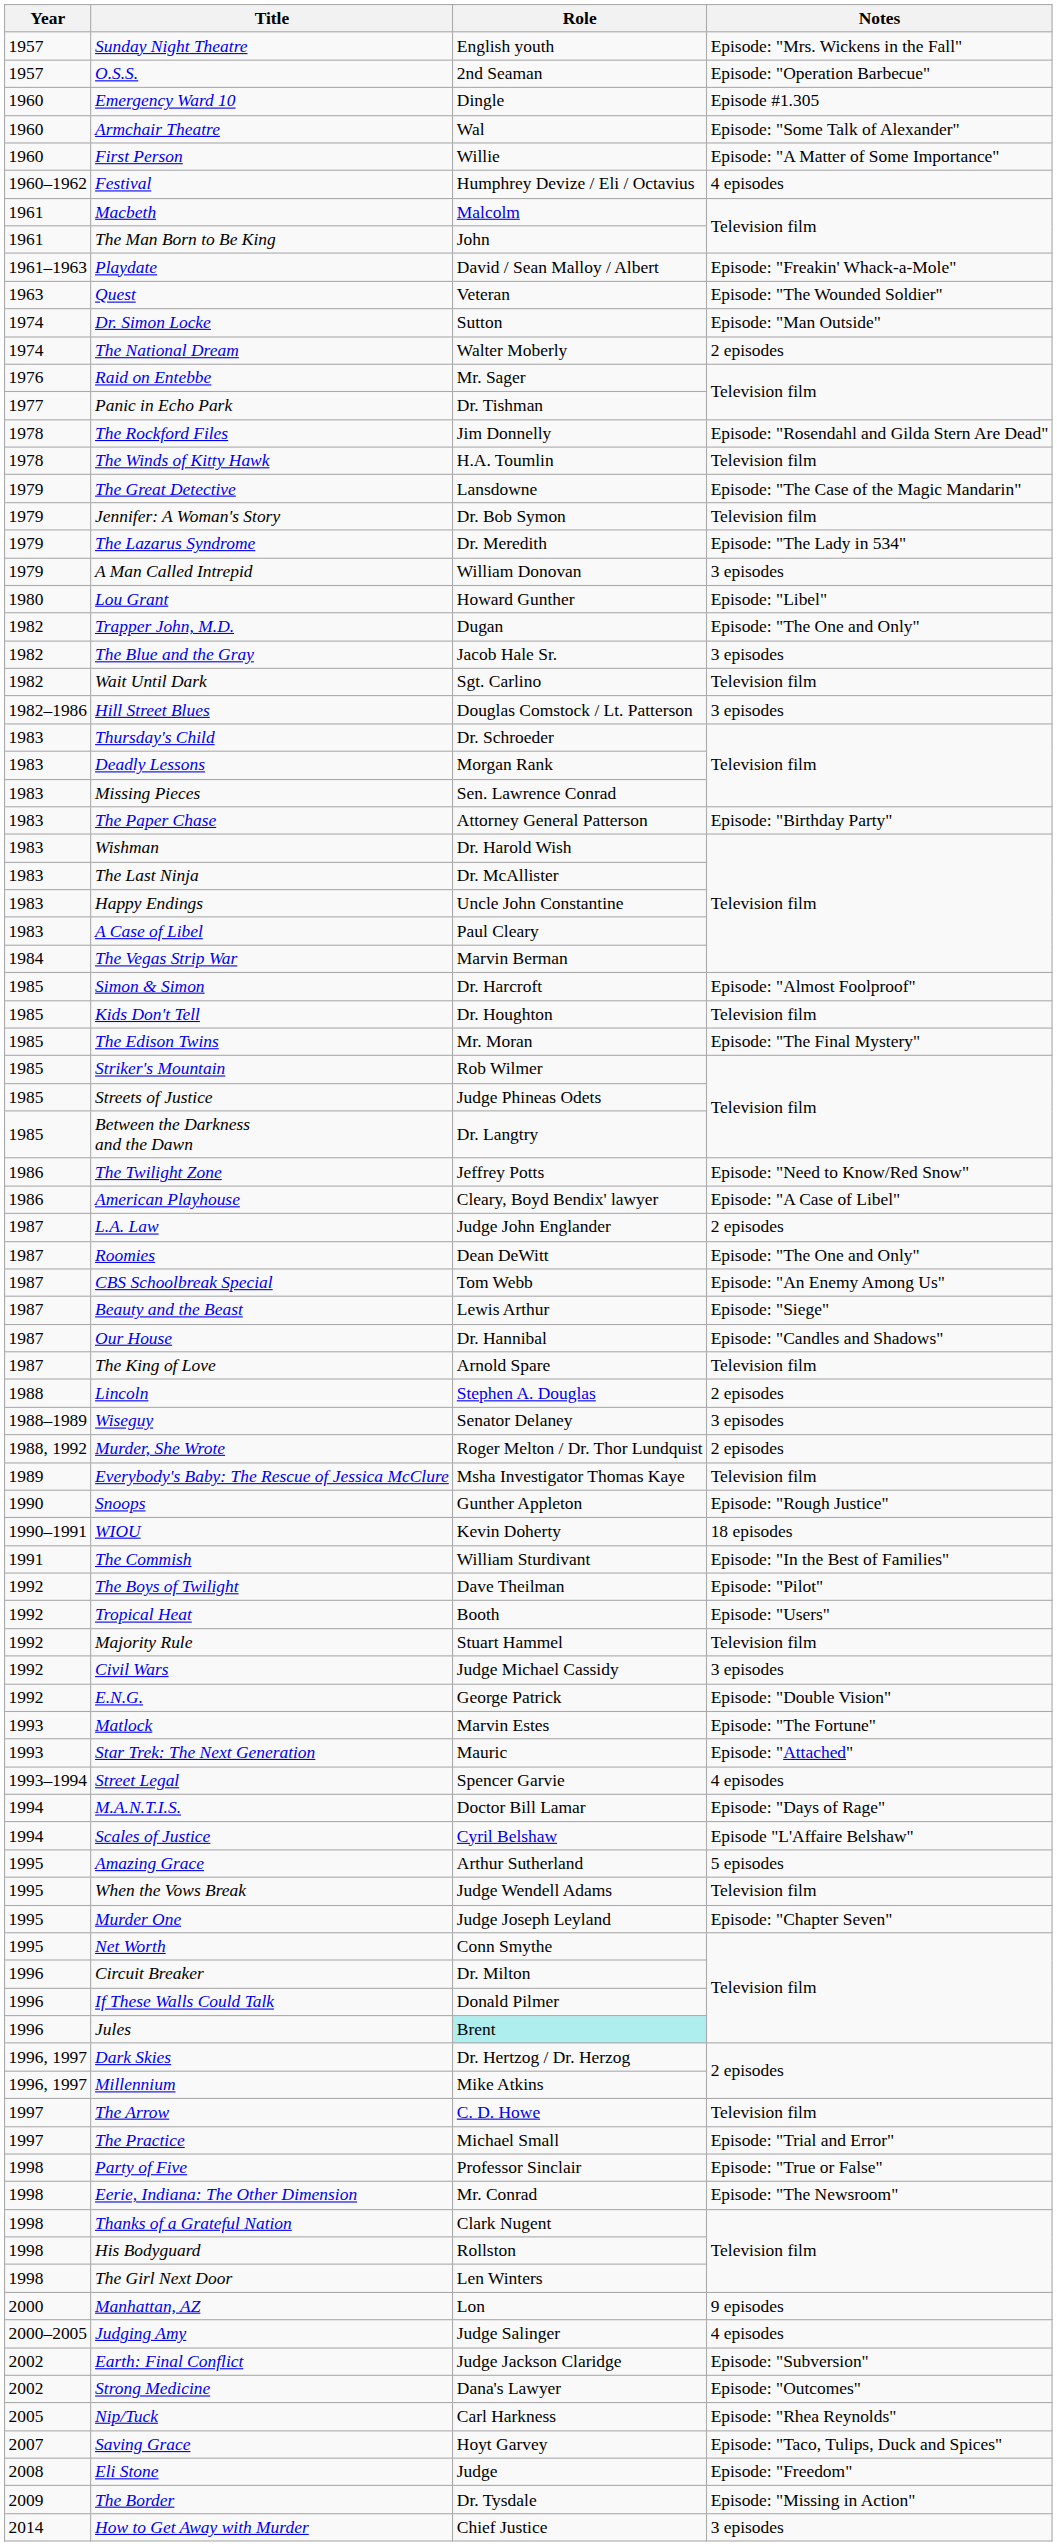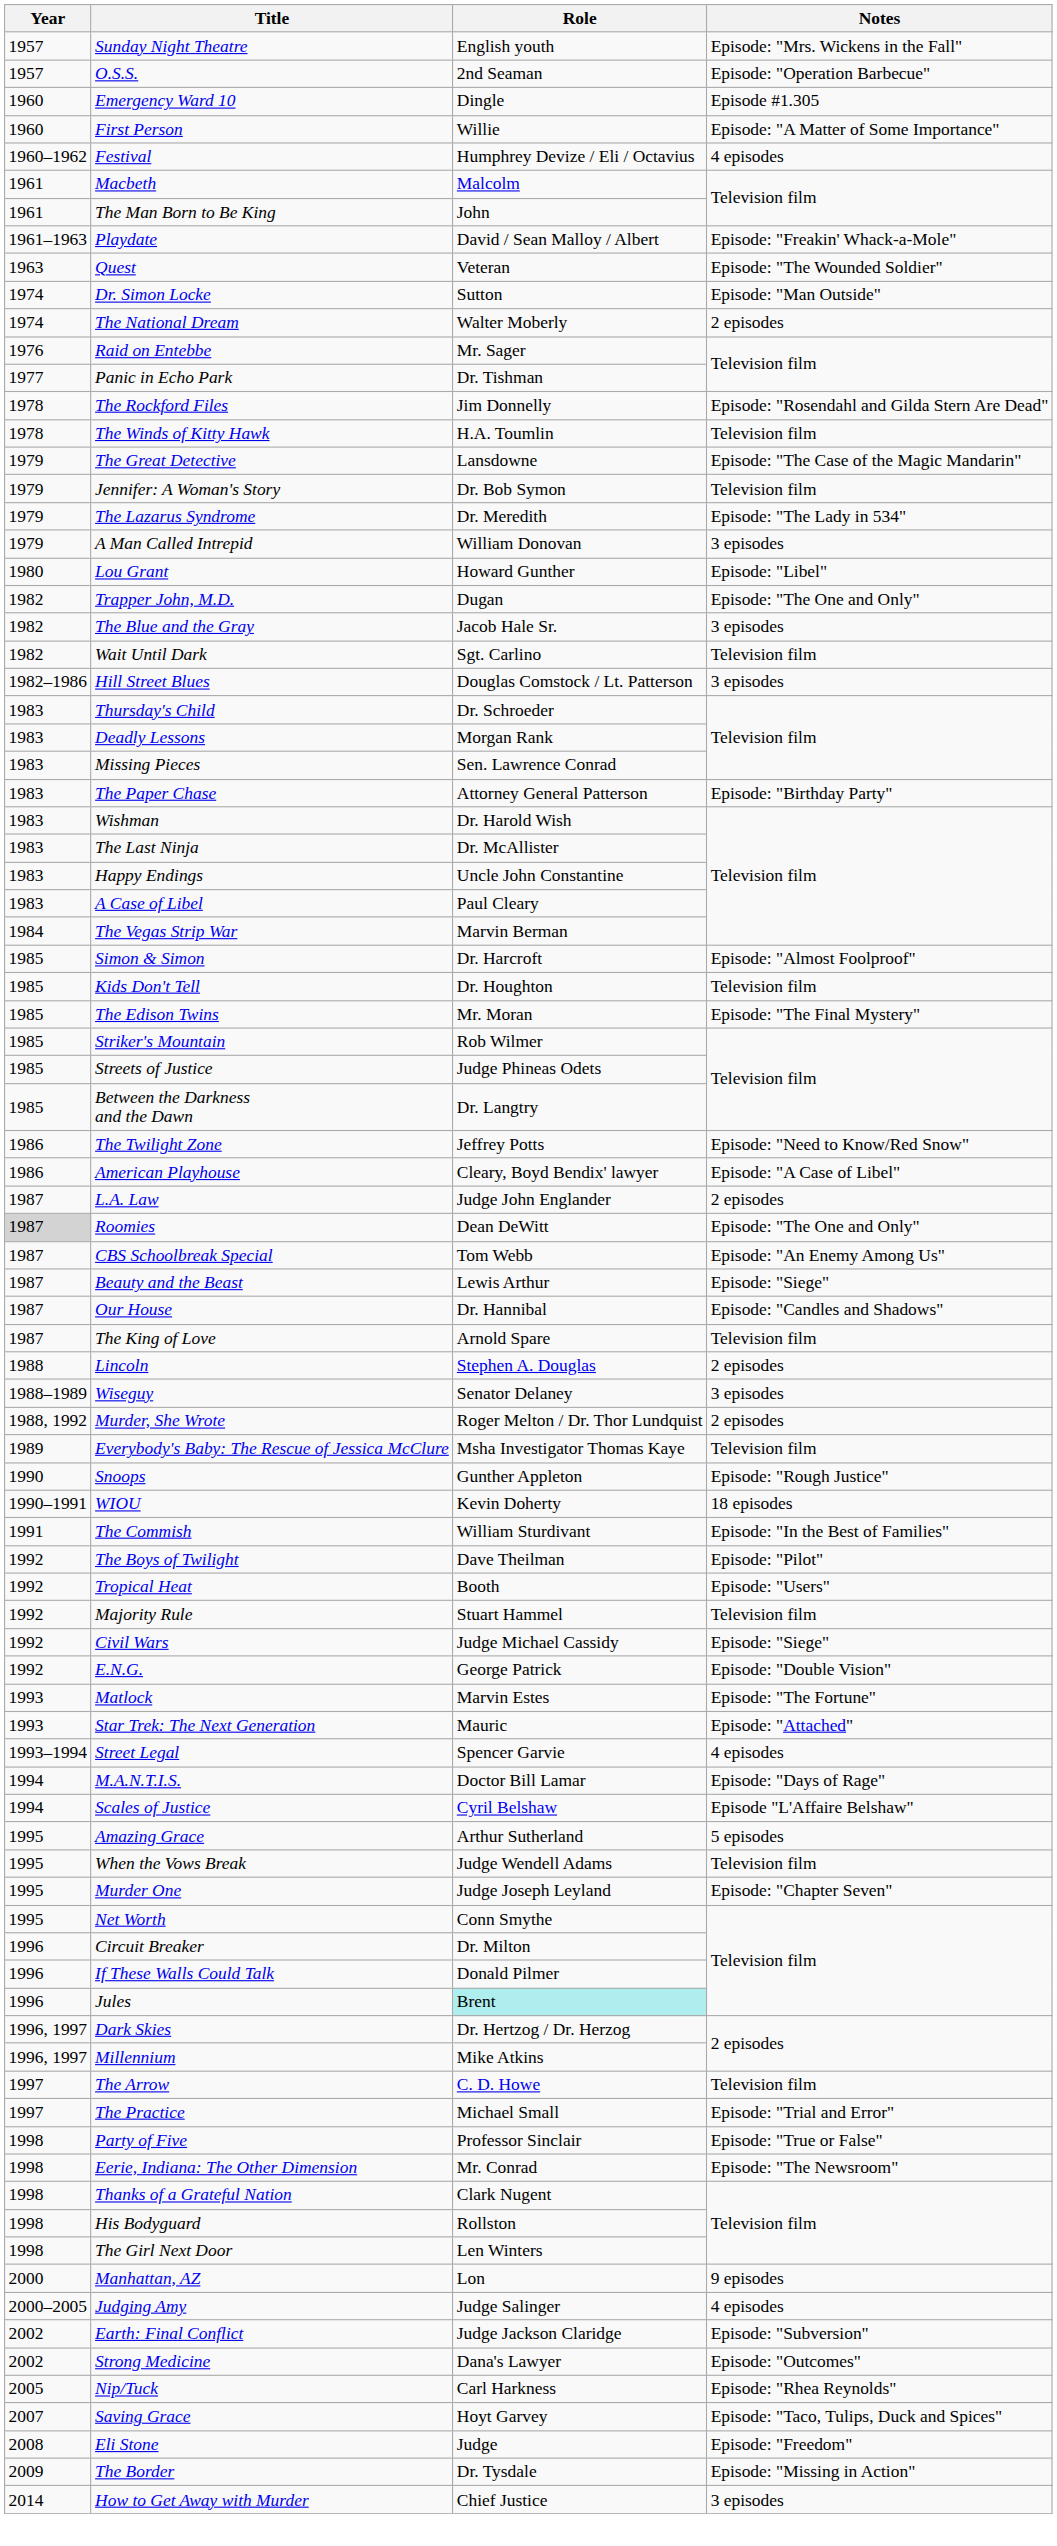- row: 1960 | Armchair Theatre | Wal | Episode: "Some Talk of Alexander"
Roomies | Year: no background -> lightgrey background
Civil Wars | Notes: 3 episodes -> Episode: "Siege"
